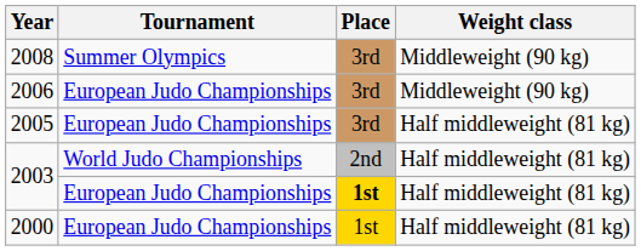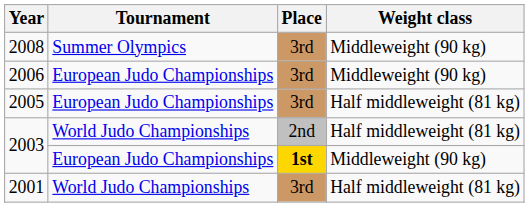2003 / European Judo Championships | Weight class: Half middleweight (81 kg) -> Middleweight (90 kg)
+ row: 2001 | World Judo Championships | 3rd | Half middleweight (81 kg)
- row: 2000 | European Judo Championships | 1st | Half middleweight (81 kg)
